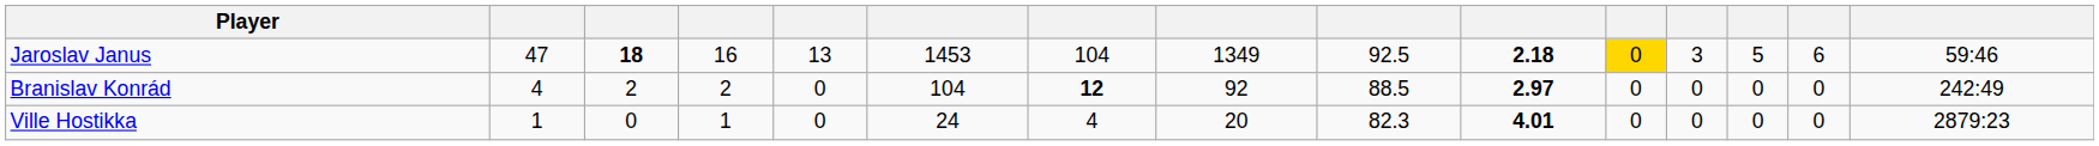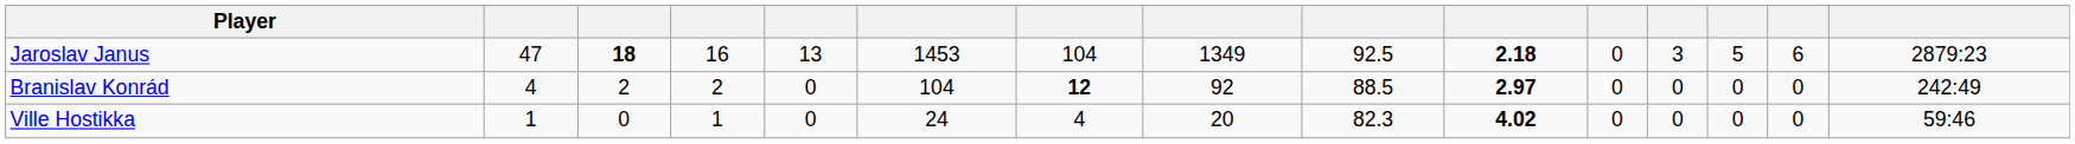Jaroslav Janus | column 11: gold background -> no background
Jaroslav Janus | column 15: 59:46 -> 2879:23
Ville Hostikka | column 10: 4.01 -> 4.02
Ville Hostikka | column 15: 2879:23 -> 59:46
